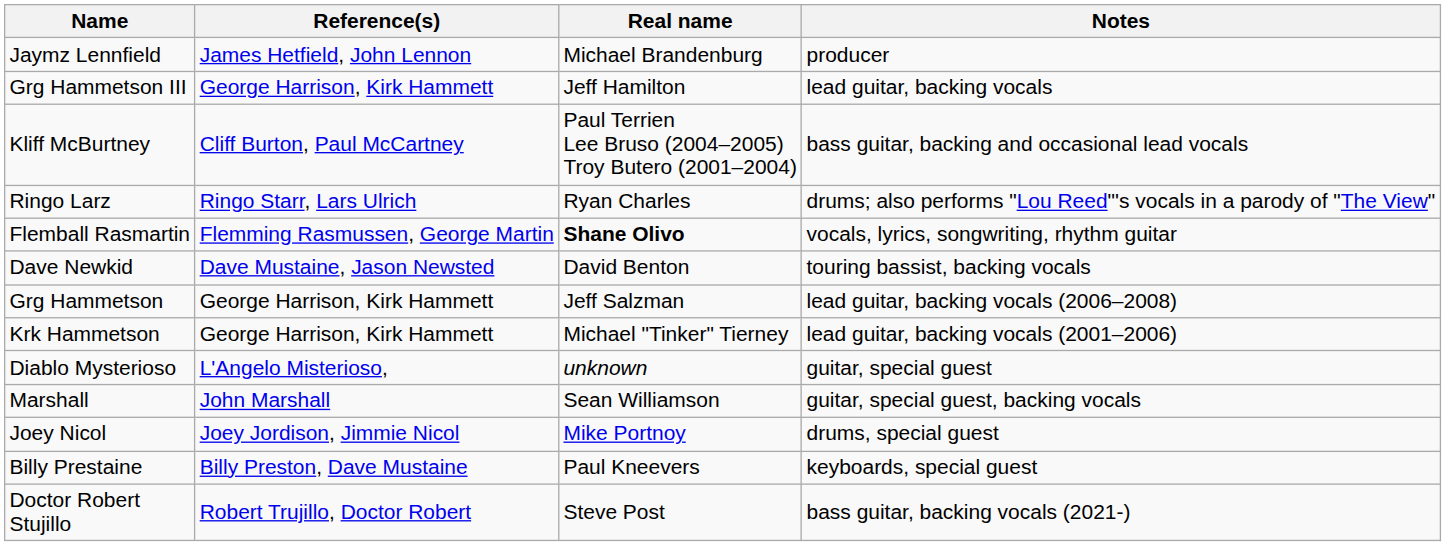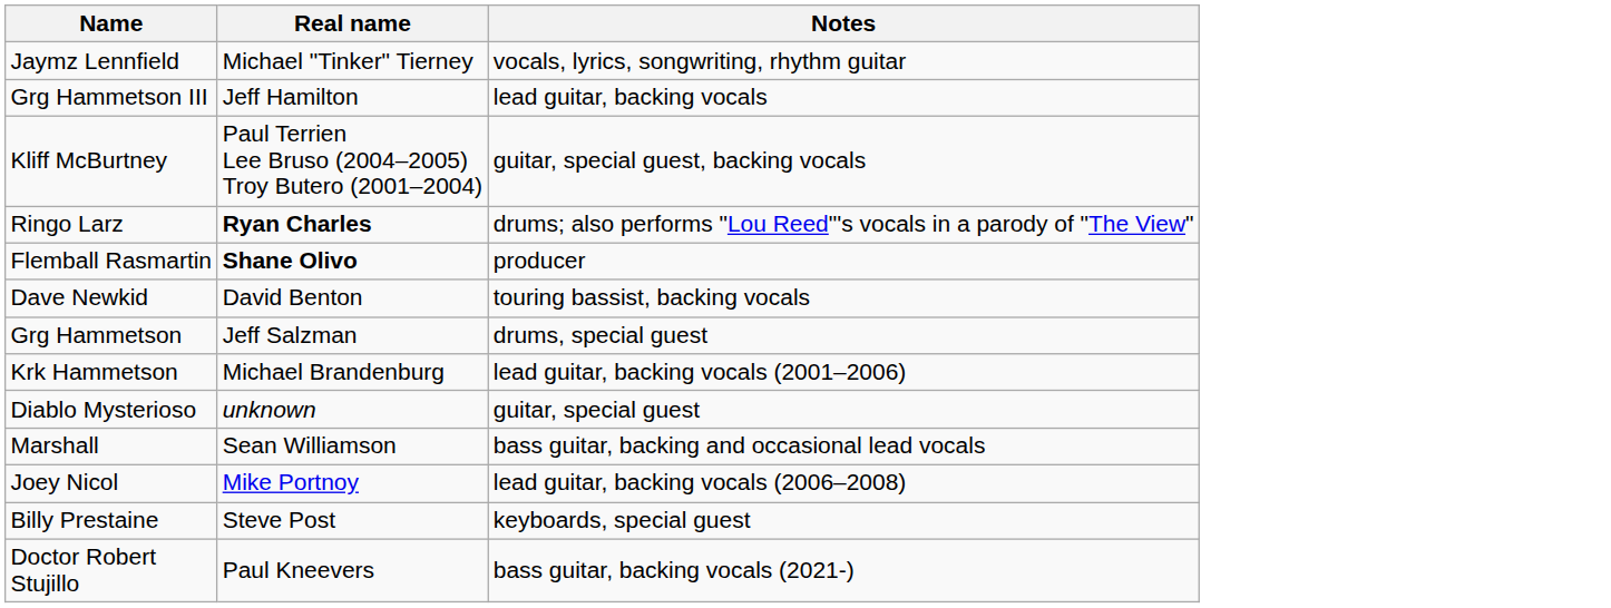- column: Reference(s) | James Hetfield, John Lennon | George Harrison, Kirk Hammett | Cliff Burton, Paul McCartney | Ringo Starr, Lars Ulrich | Flemming Rasmussen, George Martin | Dave Mustaine, Jason Newsted | George Harrison, Kirk Hammett | George Harrison, Kirk Hammett | L'Angelo Misterioso, | John Marshall | Joey Jordison, Jimmie Nicol | Billy Preston, Dave Mustaine | Robert Trujillo, Doctor Robert
Jaymz Lennfield | Real name: Michael Brandenburg -> Michael "Tinker" Tierney
Jaymz Lennfield | Notes: producer -> vocals, lyrics, songwriting, rhythm guitar
Kliff McBurtney | Notes: bass guitar, backing and occasional lead vocals -> guitar, special guest, backing vocals
Ringo Larz | Real name: normal -> bold
Flemball Rasmartin | Notes: vocals, lyrics, songwriting, rhythm guitar -> producer
Grg Hammetson | Notes: lead guitar, backing vocals (2006–2008) -> drums, special guest
Krk Hammetson | Real name: Michael "Tinker" Tierney -> Michael Brandenburg
Marshall | Notes: guitar, special guest, backing vocals -> bass guitar, backing and occasional lead vocals
Joey Nicol | Notes: drums, special guest -> lead guitar, backing vocals (2006–2008)
Billy Prestaine | Real name: Paul Kneevers -> Steve Post
Doctor Robert Stujillo | Real name: Steve Post -> Paul Kneevers
